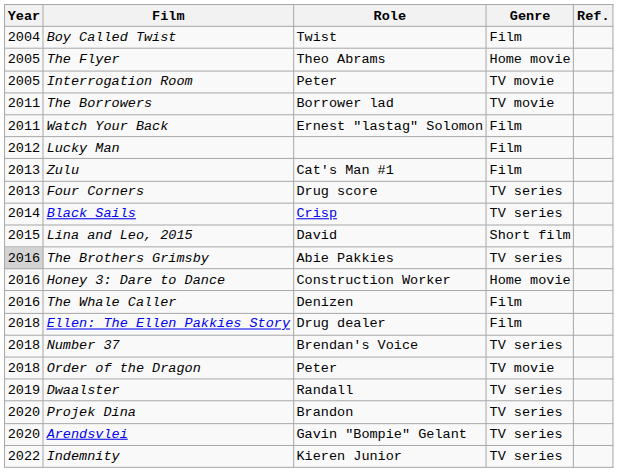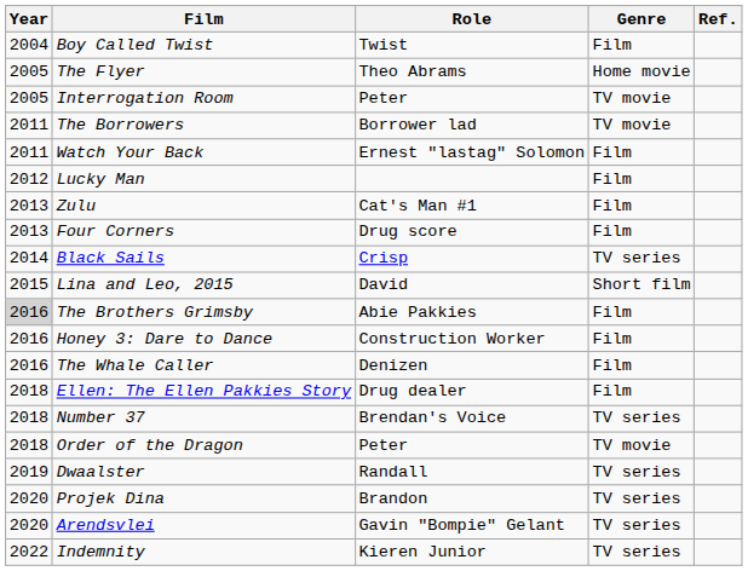Four Corners | Genre: TV series -> Film
The Brothers Grimsby | Genre: TV series -> Film
Honey 3: Dare to Dance | Genre: Home movie -> Film
